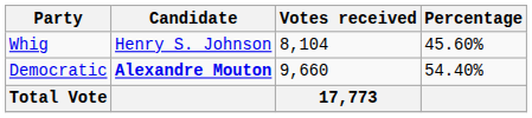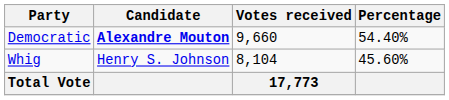rows swapped: Democratic <-> Whig
